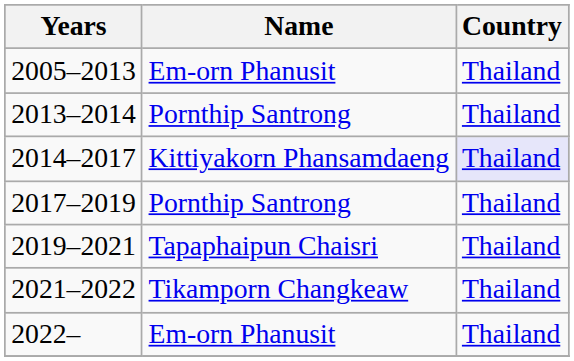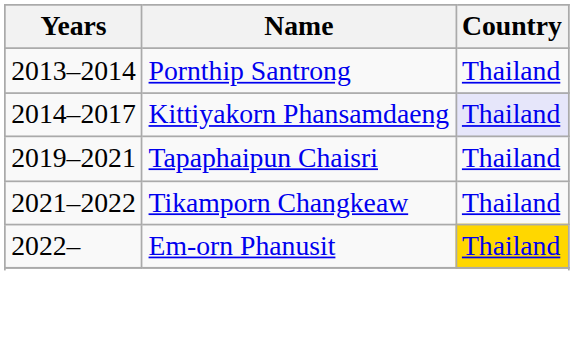- row: 2005–2013 | Em-orn Phanusit | Thailand
- row: 2017–2019 | Pornthip Santrong | Thailand
2022– | Country: no background -> gold background
